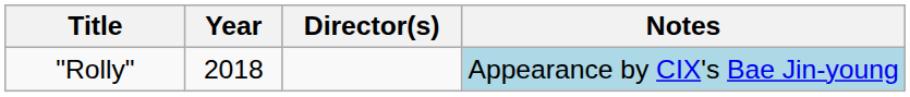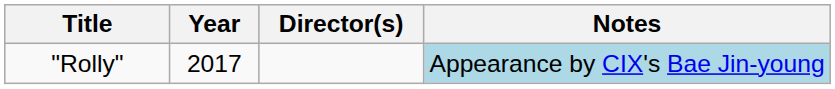"Rolly" | Year: 2018 -> 2017
